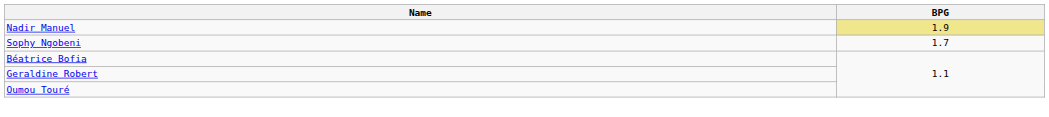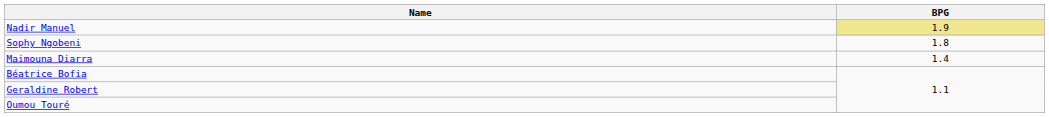Sophy Ngobeni | BPG: 1.7 -> 1.8
+ row: Maimouna Diarra | 1.4
